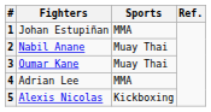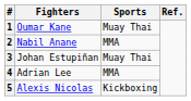1 | Fighters: Johan Estupiñan -> Oumar Kane
1 | Sports: MMA -> Muay Thai
2 | Sports: Muay Thai -> MMA
3 | Fighters: Oumar Kane -> Johan Estupiñan
